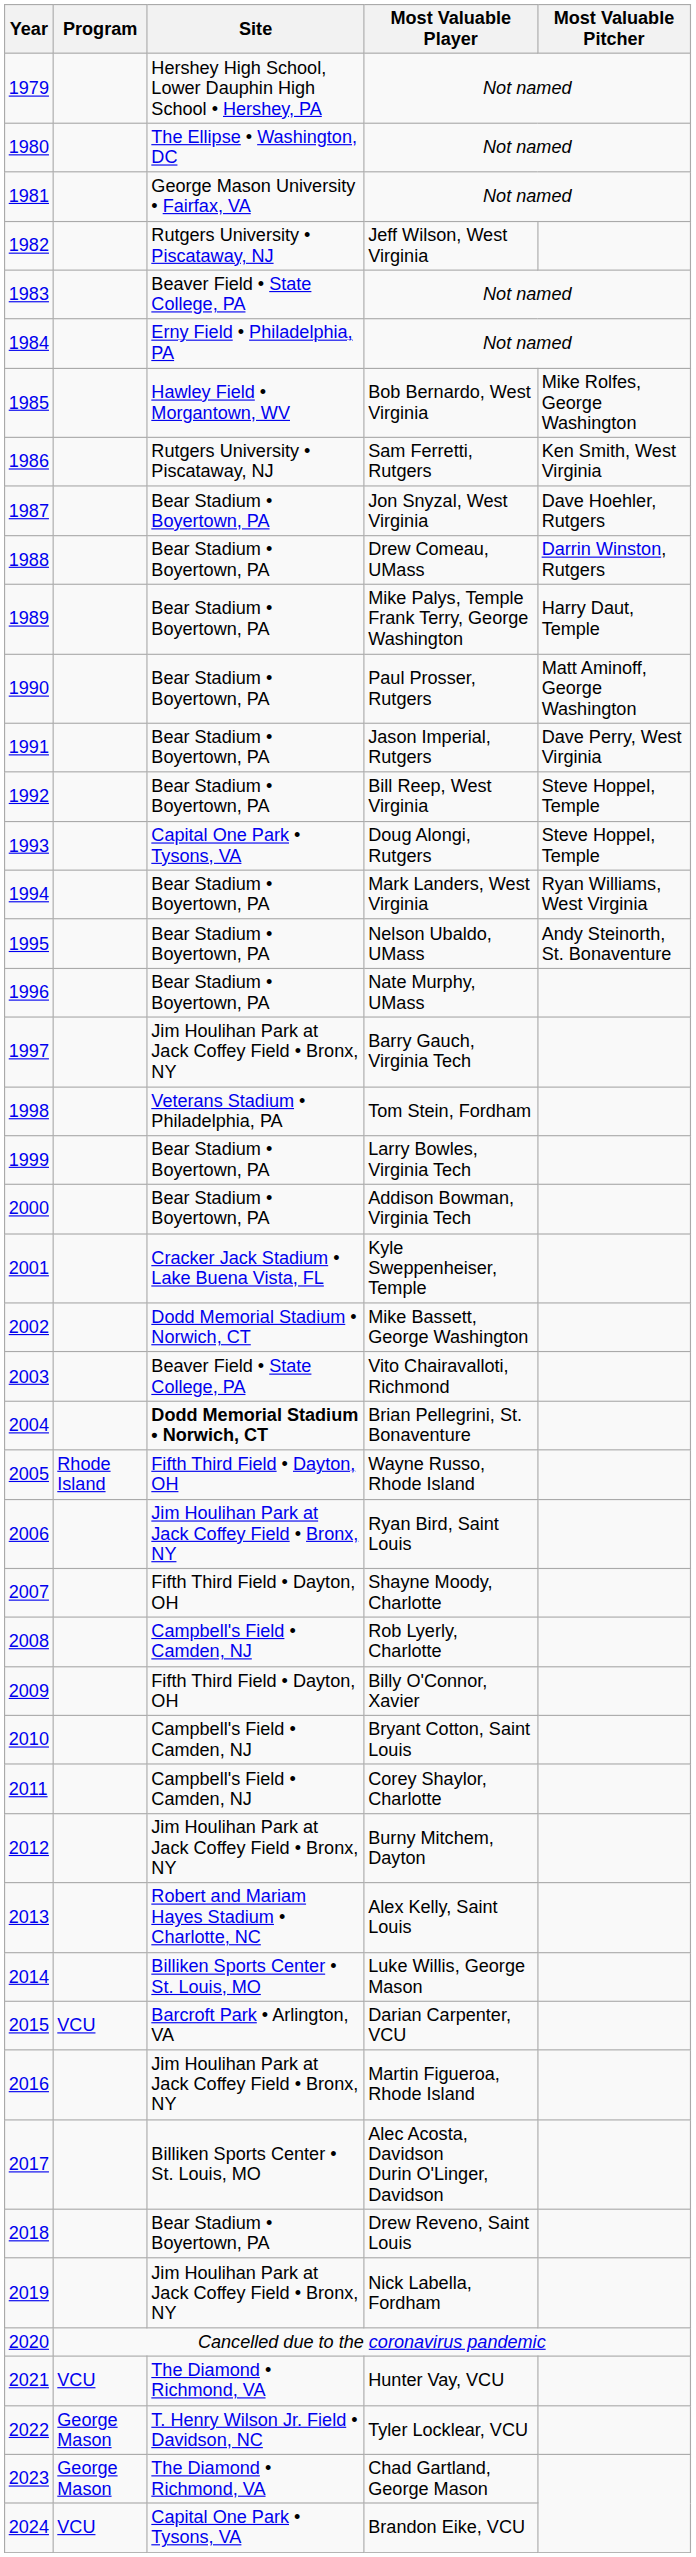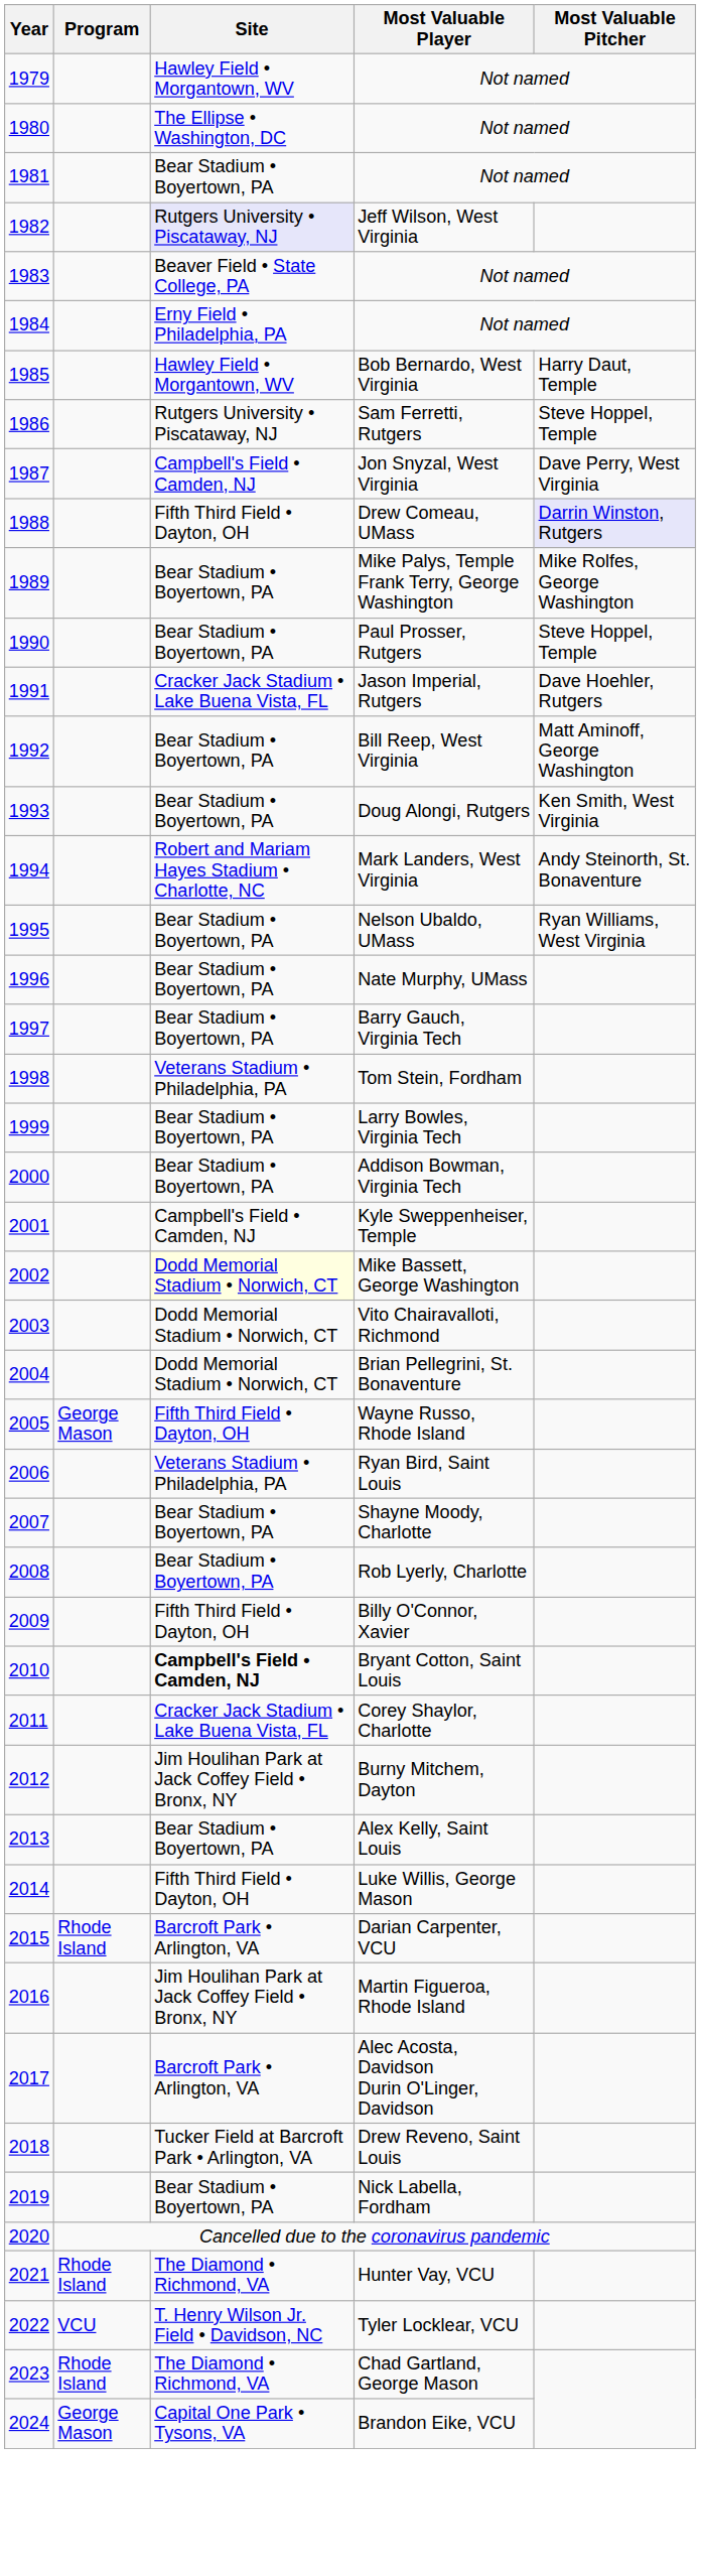1979 / Not named | Site: Hershey High School, Lower Dauphin High School • Hershey, PA -> Hawley Field • Morgantown, WV
1981 / Not named | Site: George Mason University • Fairfax, VA -> Bear Stadium • Boyertown, PA
Jeff Wilson, West Virginia | Site: no background -> lavender background
Bob Bernardo, West Virginia | Most Valuable Pitcher: Mike Rolfes, George Washington -> Harry Daut, Temple
Sam Ferretti, Rutgers | Most Valuable Pitcher: Ken Smith, West Virginia -> Steve Hoppel, Temple
Jon Snyzal, West Virginia | Site: Bear Stadium • Boyertown, PA -> Campbell's Field • Camden, NJ
Jon Snyzal, West Virginia | Most Valuable Pitcher: Dave Hoehler, Rutgers -> Dave Perry, West Virginia
Drew Comeau, UMass | Site: Bear Stadium • Boyertown, PA -> Fifth Third Field • Dayton, OH
Drew Comeau, UMass | Most Valuable Pitcher: no background -> lavender background
Mike Palys, Temple Frank Terry, George Washington | Most Valuable Pitcher: Harry Daut, Temple -> Mike Rolfes, George Washington
Paul Prosser, Rutgers | Most Valuable Pitcher: Matt Aminoff, George Washington -> Steve Hoppel, Temple
Jason Imperial, Rutgers | Site: Bear Stadium • Boyertown, PA -> Cracker Jack Stadium • Lake Buena Vista, FL
Jason Imperial, Rutgers | Most Valuable Pitcher: Dave Perry, West Virginia -> Dave Hoehler, Rutgers
Bill Reep, West Virginia | Most Valuable Pitcher: Steve Hoppel, Temple -> Matt Aminoff, George Washington
Doug Alongi, Rutgers | Site: Capital One Park • Tysons, VA -> Bear Stadium • Boyertown, PA
Doug Alongi, Rutgers | Most Valuable Pitcher: Steve Hoppel, Temple -> Ken Smith, West Virginia
Mark Landers, West Virginia | Site: Bear Stadium • Boyertown, PA -> Robert and Mariam Hayes Stadium • Charlotte, NC
Mark Landers, West Virginia | Most Valuable Pitcher: Ryan Williams, West Virginia -> Andy Steinorth, St. Bonaventure
Nelson Ubaldo, UMass | Most Valuable Pitcher: Andy Steinorth, St. Bonaventure -> Ryan Williams, West Virginia
Barry Gauch, Virginia Tech | Site: Jim Houlihan Park at Jack Coffey Field • Bronx, NY -> Bear Stadium • Boyertown, PA
Kyle Sweppenheiser, Temple | Site: Cracker Jack Stadium • Lake Buena Vista, FL -> Campbell's Field • Camden, NJ
Mike Bassett, George Washington | Site: no background -> lightyellow background
Vito Chairavalloti, Richmond | Site: Beaver Field • State College, PA -> Dodd Memorial Stadium • Norwich, CT
Brian Pellegrini, St. Bonaventure | Site: bold -> normal
Wayne Russo, Rhode Island | Program: Rhode Island -> George Mason
Ryan Bird, Saint Louis | Site: Jim Houlihan Park at Jack Coffey Field • Bronx, NY -> Veterans Stadium • Philadelphia, PA
Shayne Moody, Charlotte | Site: Fifth Third Field • Dayton, OH -> Bear Stadium • Boyertown, PA
Rob Lyerly, Charlotte | Site: Campbell's Field • Camden, NJ -> Bear Stadium • Boyertown, PA
Bryant Cotton, Saint Louis | Site: normal -> bold
Corey Shaylor, Charlotte | Site: Campbell's Field • Camden, NJ -> Cracker Jack Stadium • Lake Buena Vista, FL
Alex Kelly, Saint Louis | Site: Robert and Mariam Hayes Stadium • Charlotte, NC -> Bear Stadium • Boyertown, PA
Luke Willis, George Mason | Site: Billiken Sports Center • St. Louis, MO -> Fifth Third Field • Dayton, OH
Darian Carpenter, VCU | Program: VCU -> Rhode Island
Alec Acosta, Davidson Durin O'Linger, Davidson | Site: Billiken Sports Center • St. Louis, MO -> Barcroft Park • Arlington, VA
Drew Reveno, Saint Louis | Site: Bear Stadium • Boyertown, PA -> Tucker Field at Barcroft Park • Arlington, VA
Nick Labella, Fordham | Site: Jim Houlihan Park at Jack Coffey Field • Bronx, NY -> Bear Stadium • Boyertown, PA
Hunter Vay, VCU | Program: VCU -> Rhode Island
Tyler Locklear, VCU | Program: George Mason -> VCU
Chad Gartland, George Mason | Program: George Mason -> Rhode Island
Brandon Eike, VCU | Program: VCU -> George Mason
